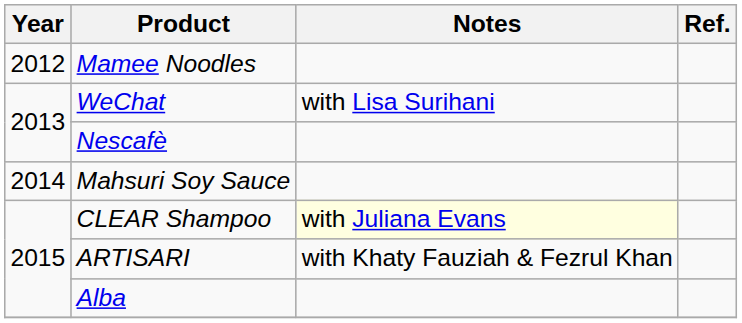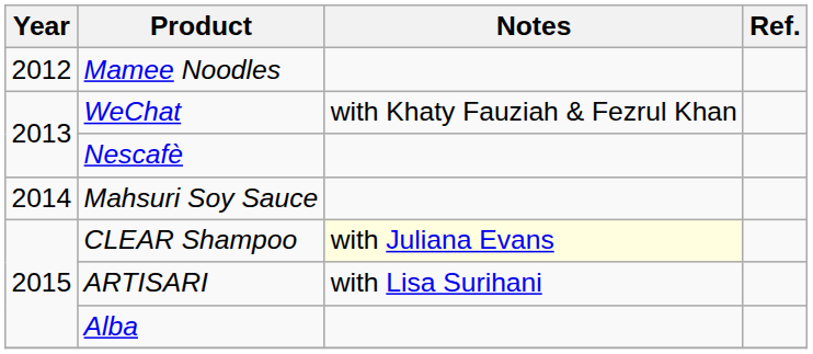WeChat | Notes: with Lisa Surihani -> with Khaty Fauziah & Fezrul Khan
ARTISARI | Notes: with Khaty Fauziah & Fezrul Khan -> with Lisa Surihani
